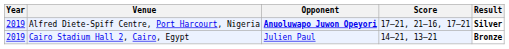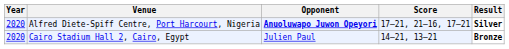Alfred Diete-Spiff Centre, Port Harcourt, Nigeria | Year: 2019 -> 2020
Cairo Stadium Hall 2, Cairo, Egypt | Year: 2019 -> 2020
